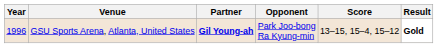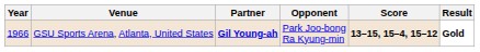GSU Sports Arena, Atlanta, United States | Year: 1996 -> 1966
GSU Sports Arena, Atlanta, United States | Score: normal -> bold
